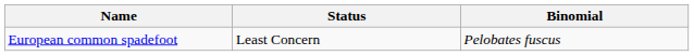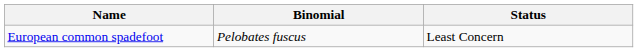columns swapped: Binomial <-> Status
